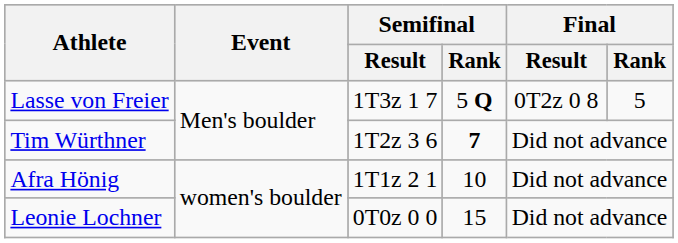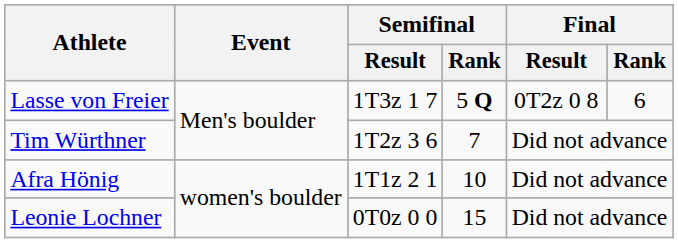Lasse von Freier | Final / Rank: 5 -> 6
Tim Würthner | Semifinal / Rank: bold -> normal
